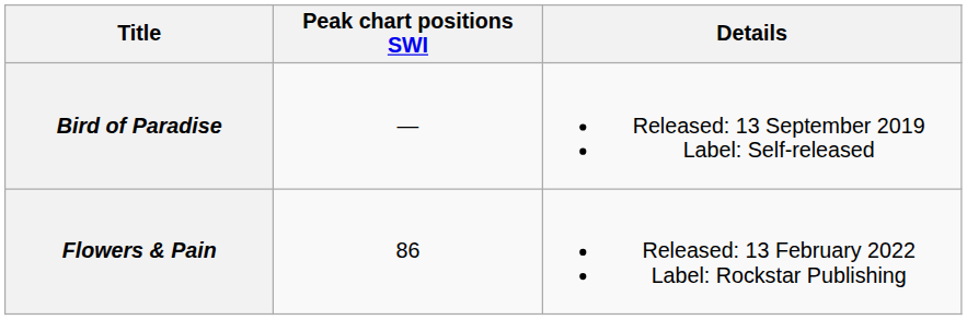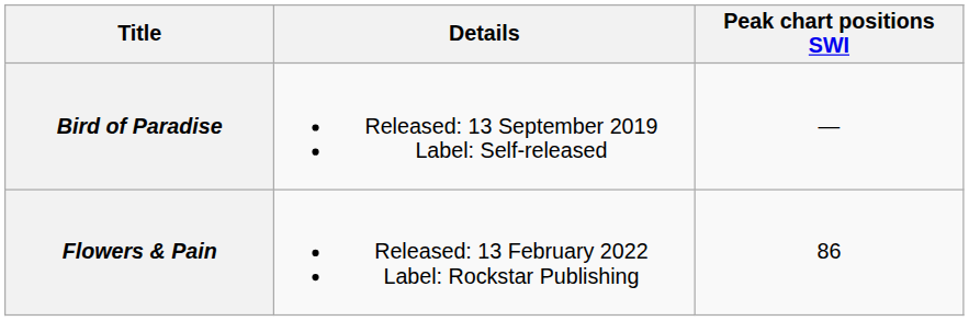columns swapped: Details <-> Peak chart positions SWI
